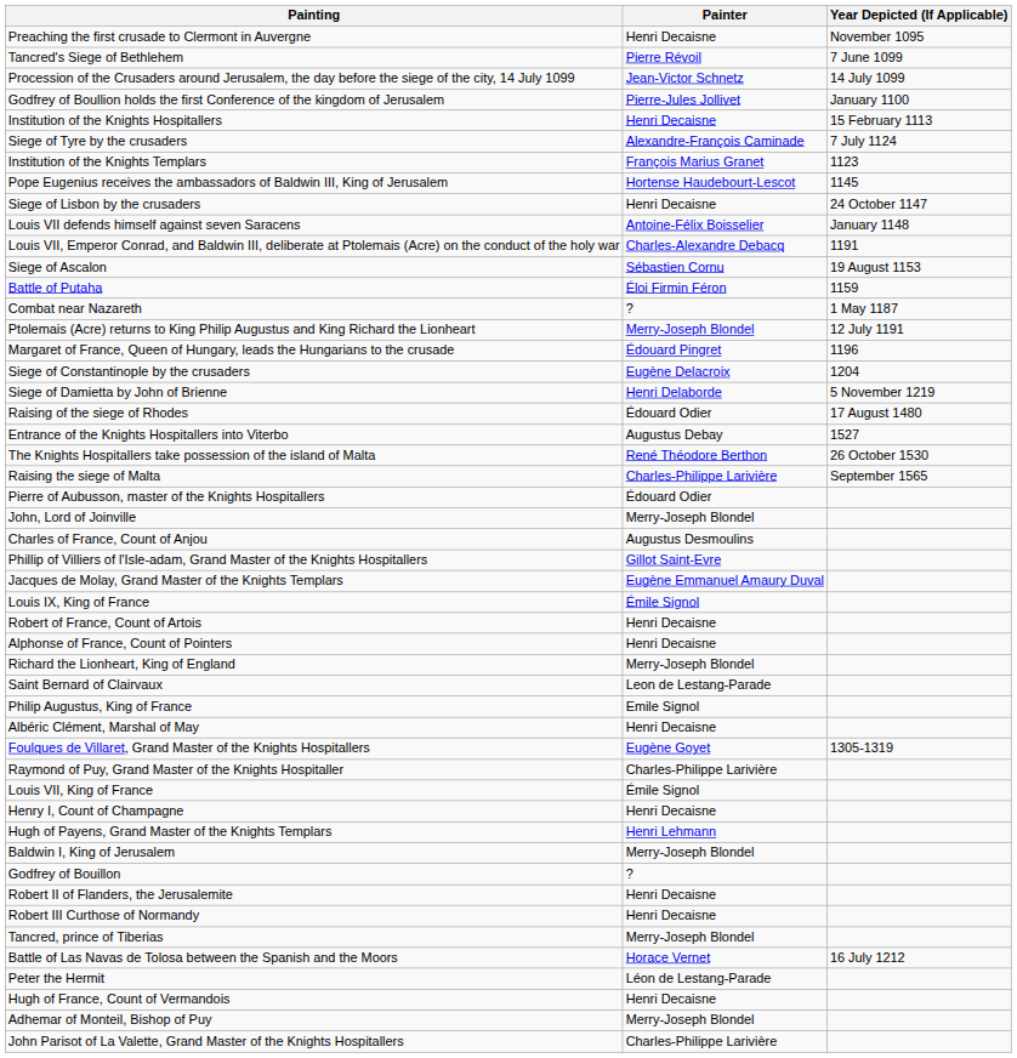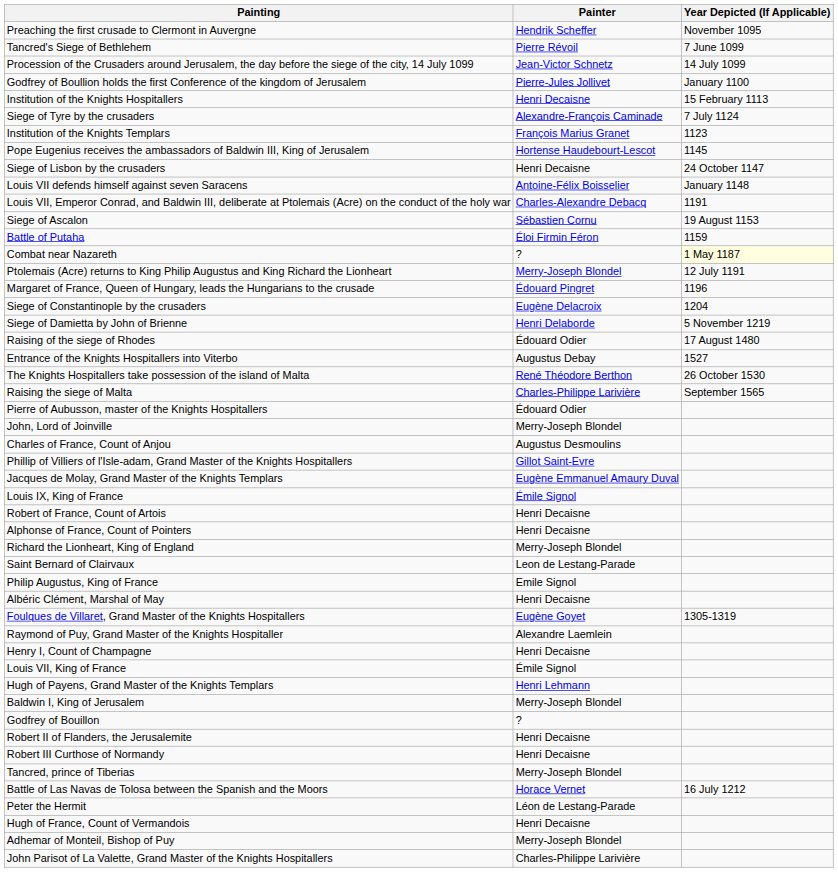Preaching the first crusade to Clermont in Auvergne | Painter: Henri Decaisne -> Hendrik Scheffer
Combat near Nazareth | Year Depicted (If Applicable): no background -> lightyellow background
Raymond of Puy, Grand Master of the Knights Hospitaller | Painter: Charles-Philippe Larivière -> Alexandre Laemlein
rows swapped: Louis VII, King of France <-> Henry I, Count of Champagne
